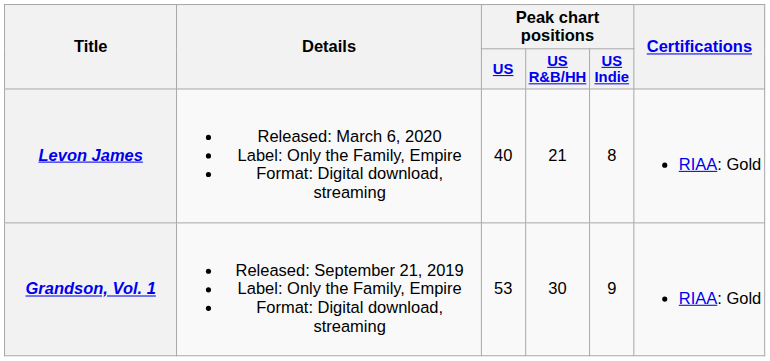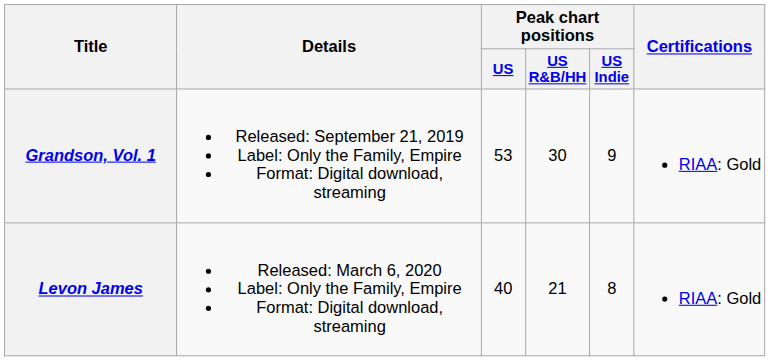rows swapped: Grandson, Vol. 1 <-> Levon James
